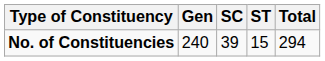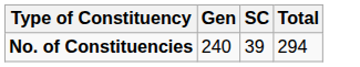- column: ST | 15
